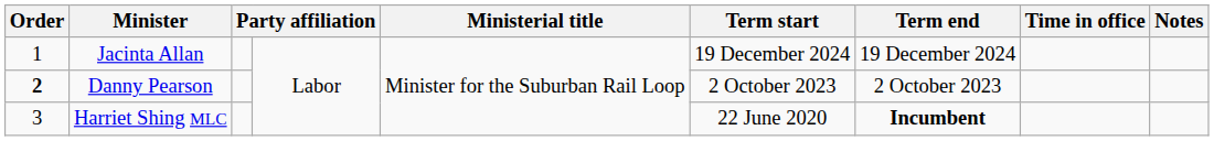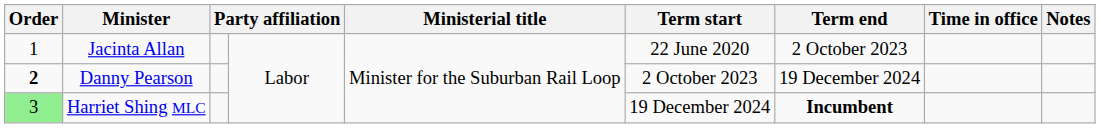Jacinta Allan | Term start: 19 December 2024 -> 22 June 2020
Jacinta Allan | Term end: 19 December 2024 -> 2 October 2023
Danny Pearson | Term end: 2 October 2023 -> 19 December 2024
Harriet Shing MLC | Order: no background -> lightgreen background
Harriet Shing MLC | Term start: 22 June 2020 -> 19 December 2024
